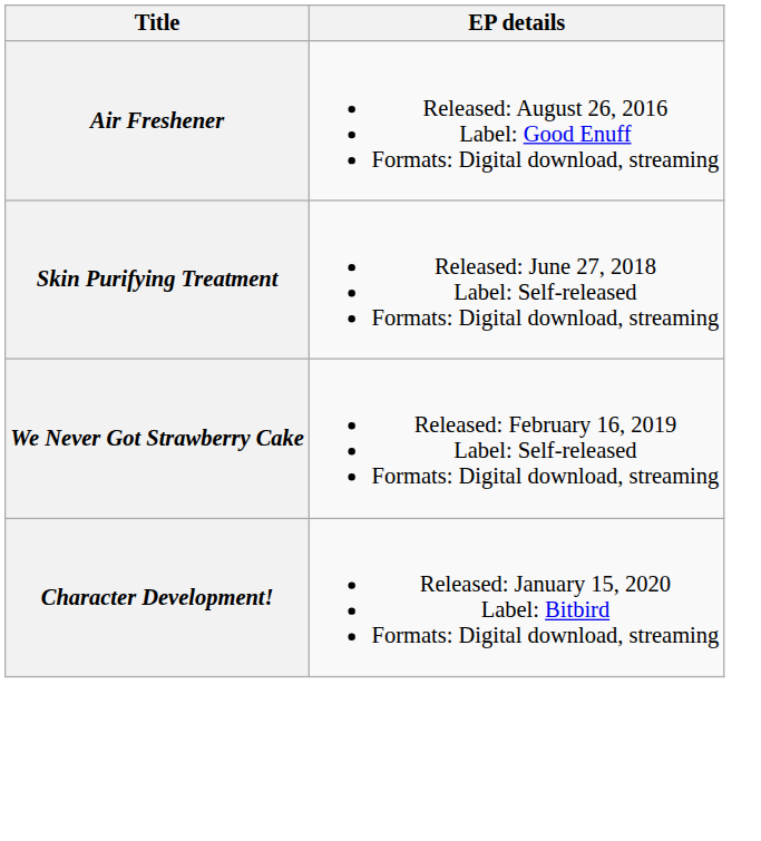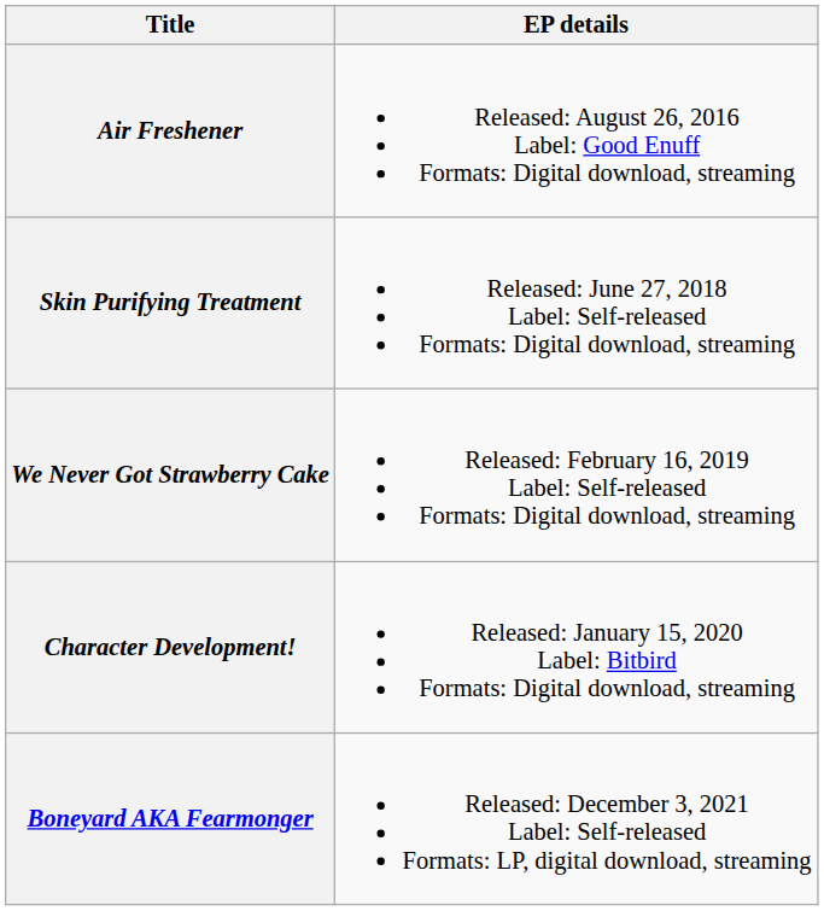+ row: Boneyard AKA Fearmonger | Released: December 3, 2021 Label: Self-released Formats: LP, digital download, streaming
